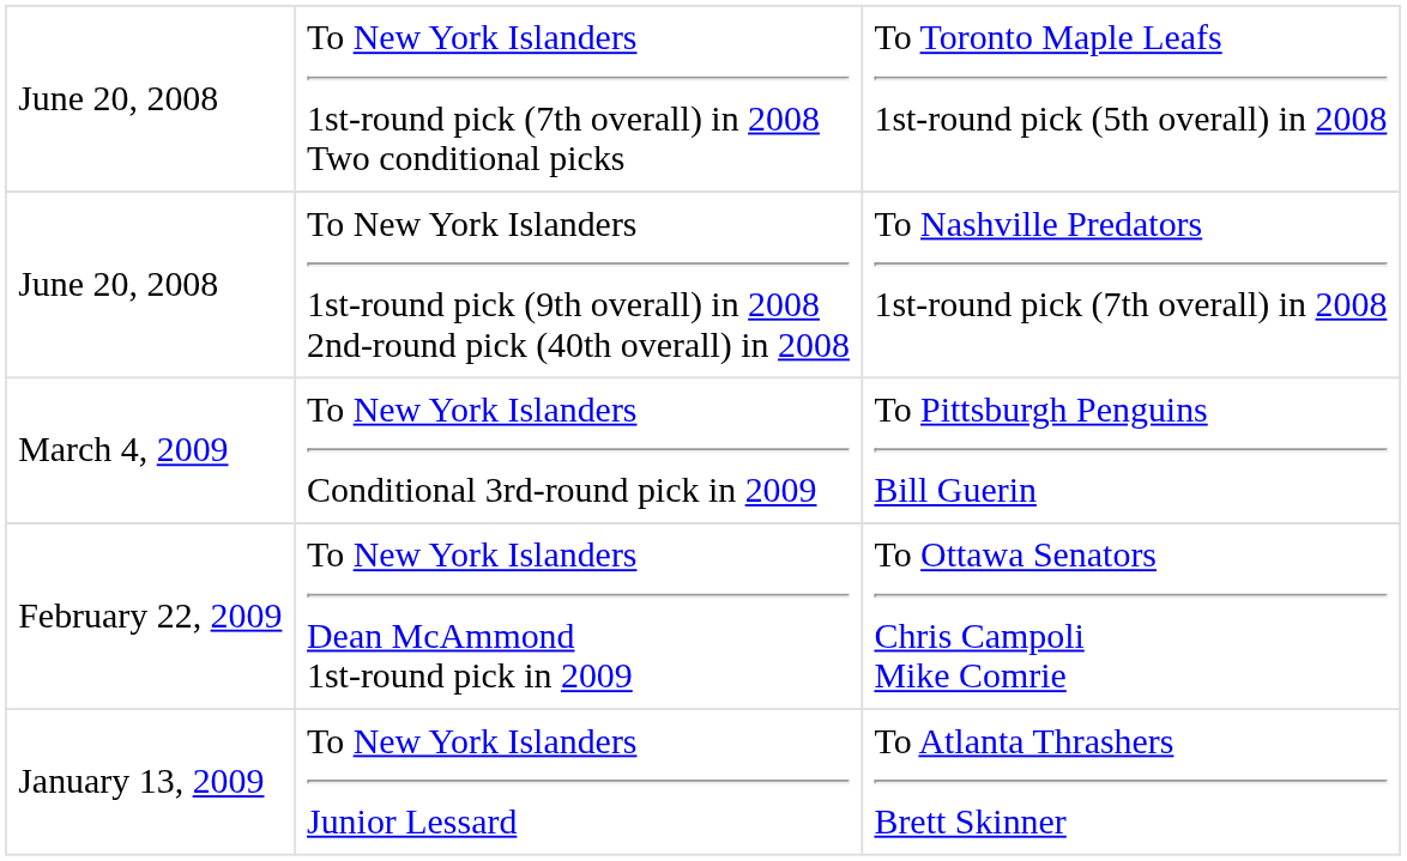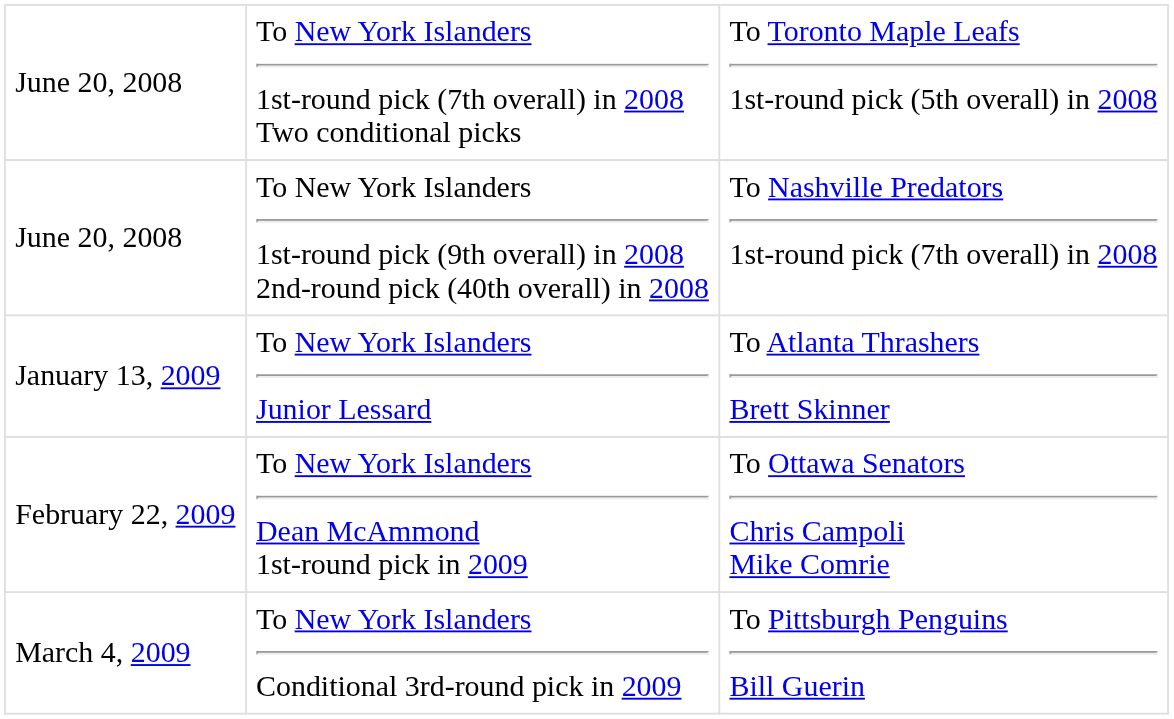rows swapped: January 13, 2009 <-> March 4, 2009
